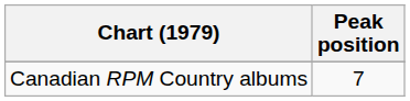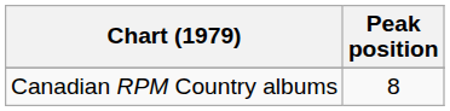Canadian RPM Country albums | Peak position: 7 -> 8
